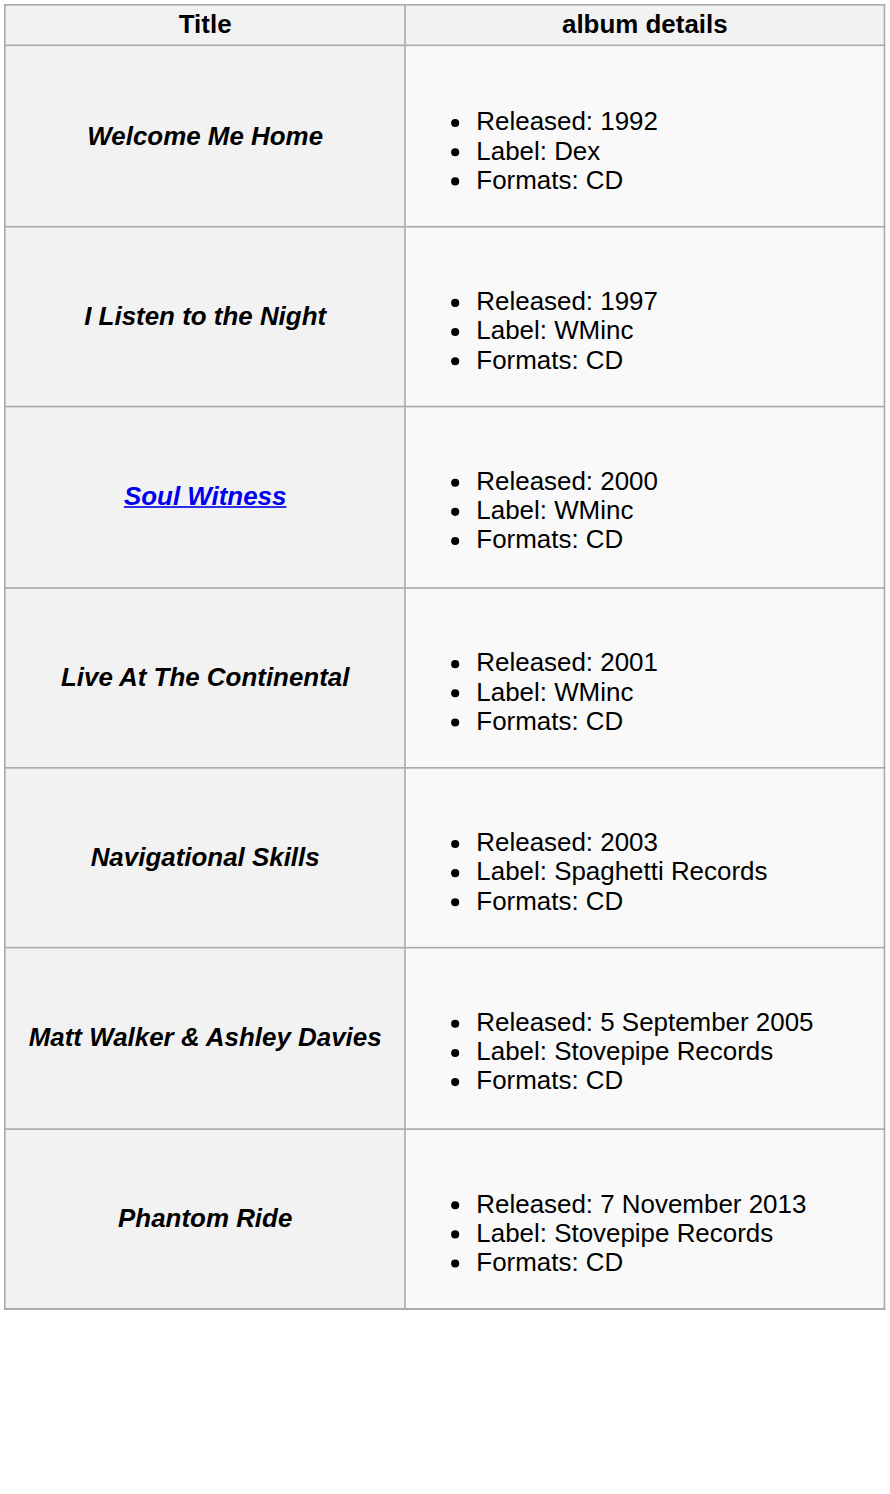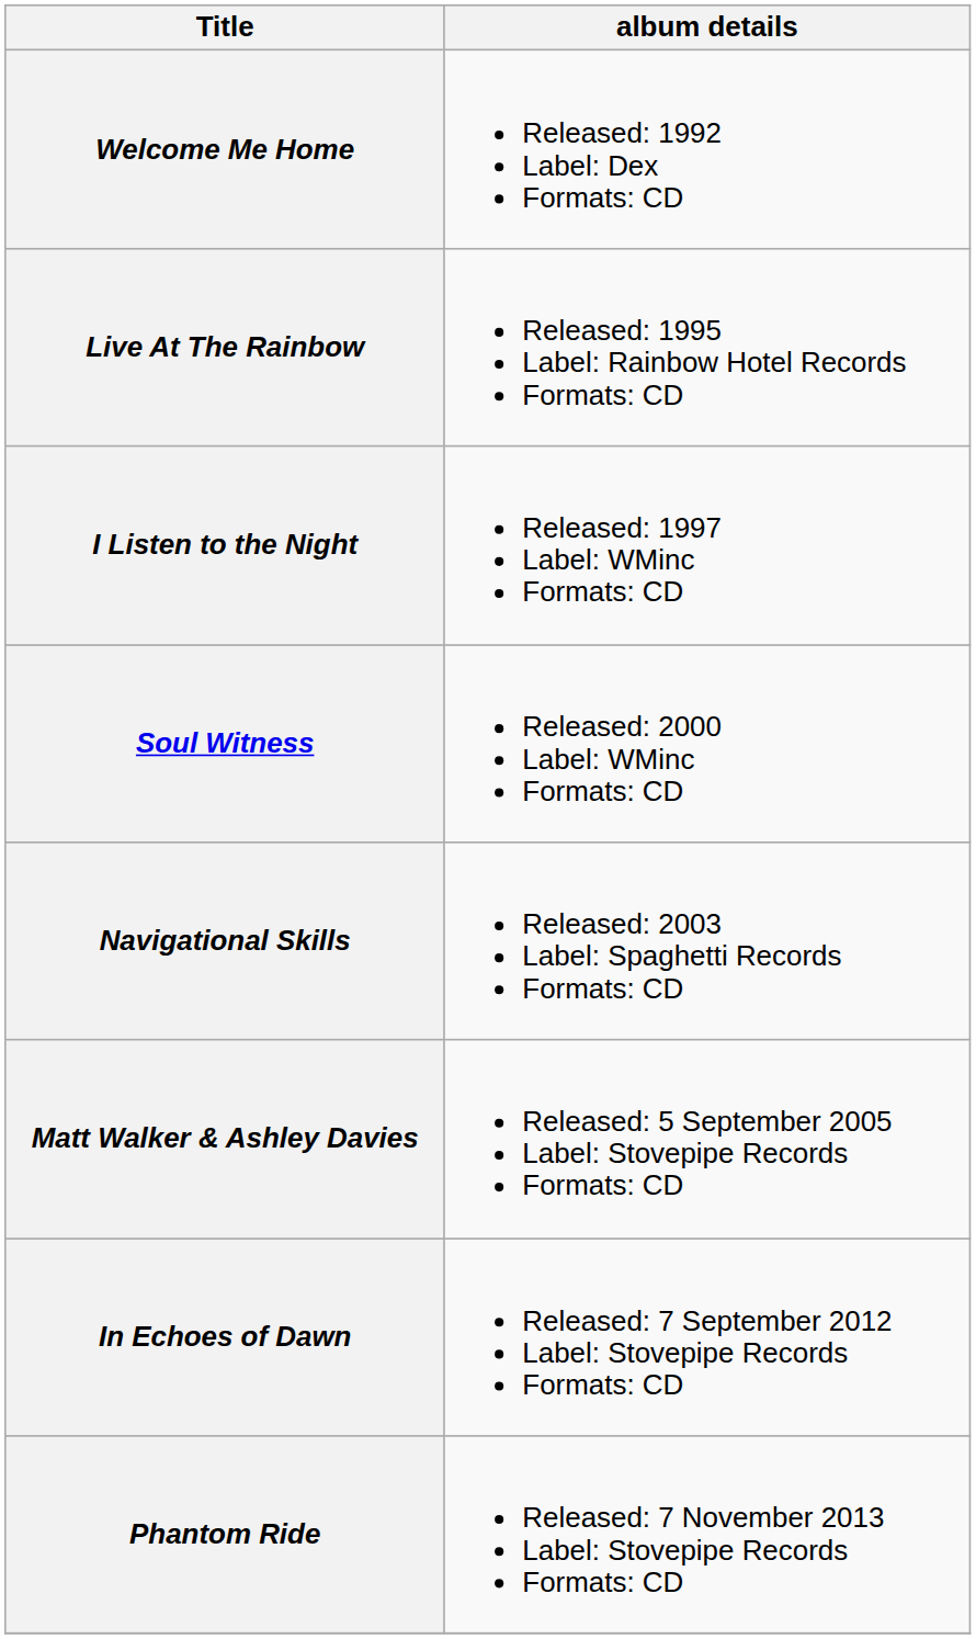+ row: Live At The Rainbow | Released: 1995 Label: Rainbow Hotel Records Formats: CD
- row: Live At The Continental | Released: 2001 Label: WMinc Formats: CD
+ row: In Echoes of Dawn | Released: 7 September 2012 Label: Stovepipe Records Formats: CD
